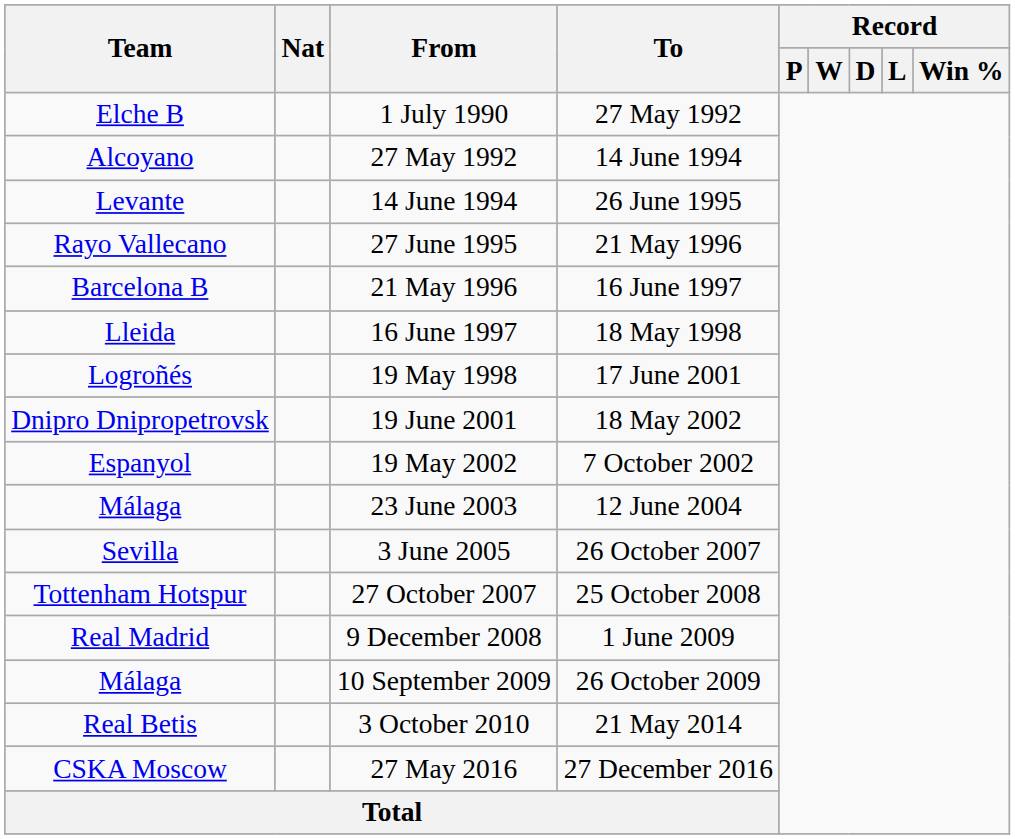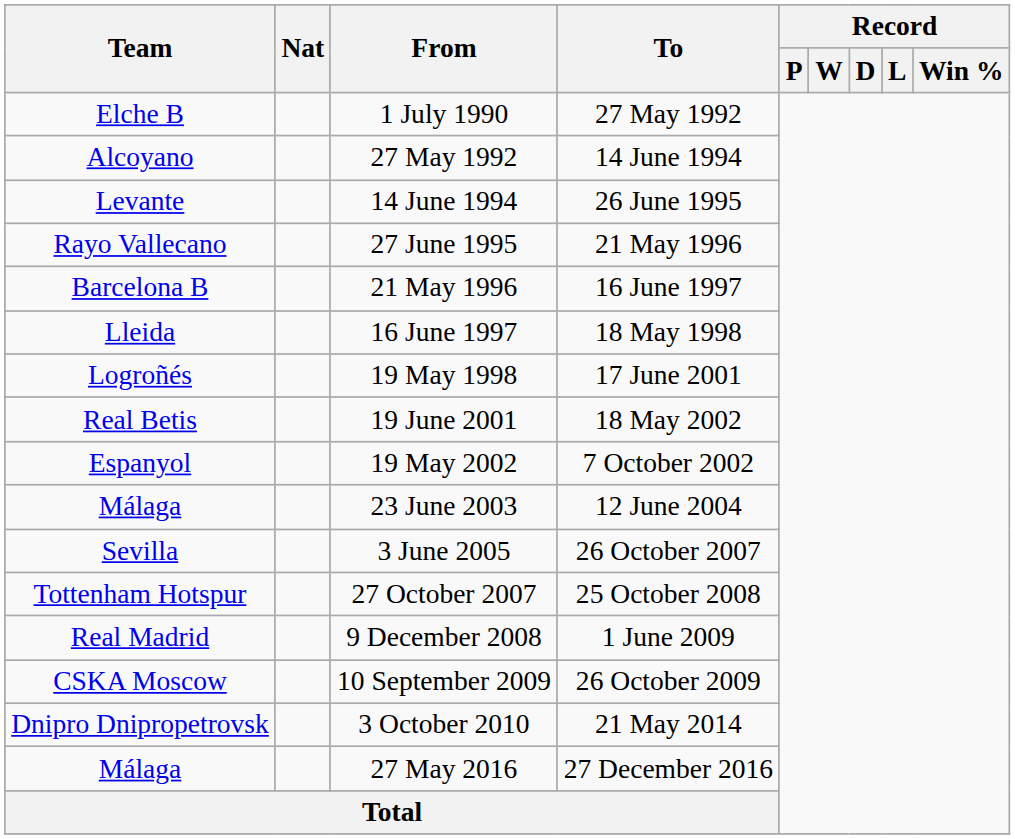19 June 2001 | Team: Dnipro Dnipropetrovsk -> Real Betis
10 September 2009 | Team: Málaga -> CSKA Moscow
3 October 2010 | Team: Real Betis -> Dnipro Dnipropetrovsk
27 May 2016 | Team: CSKA Moscow -> Málaga
